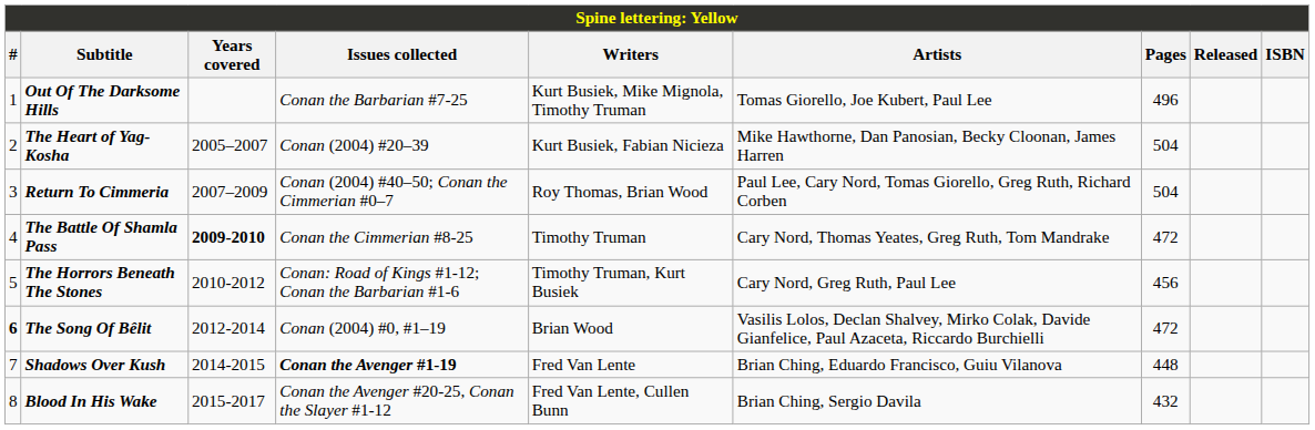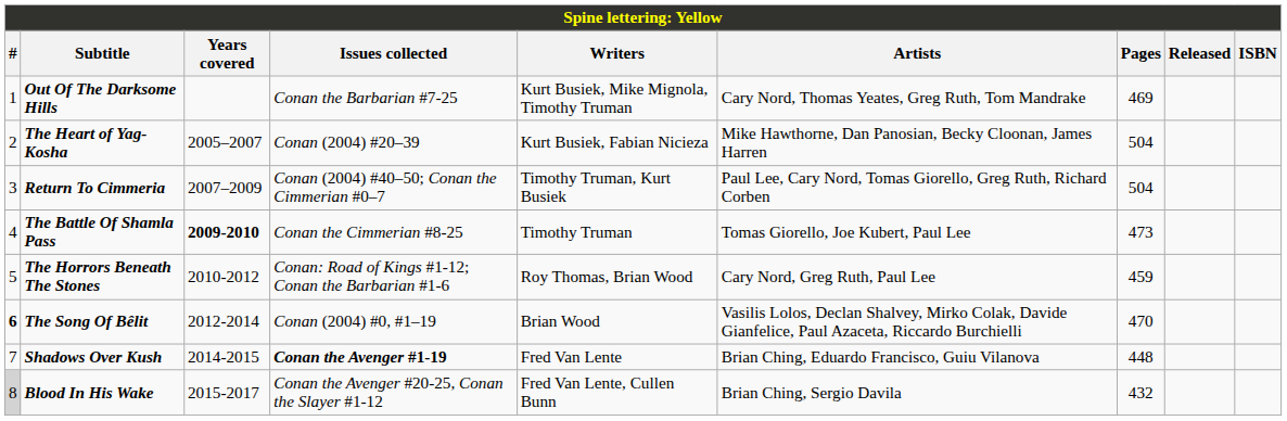Out Of The Darksome Hills | Artists: Tomas Giorello, Joe Kubert, Paul Lee -> Cary Nord, Thomas Yeates, Greg Ruth, Tom Mandrake
Out Of The Darksome Hills | Pages: 496 -> 469
Return To Cimmeria | Writers: Roy Thomas, Brian Wood -> Timothy Truman, Kurt Busiek
The Battle Of Shamla Pass | Artists: Cary Nord, Thomas Yeates, Greg Ruth, Tom Mandrake -> Tomas Giorello, Joe Kubert, Paul Lee
The Battle Of Shamla Pass | Pages: 472 -> 473
The Horrors Beneath The Stones | Writers: Timothy Truman, Kurt Busiek -> Roy Thomas, Brian Wood
The Horrors Beneath The Stones | Pages: 456 -> 459
The Song Of Bêlit | Pages: 472 -> 470
Blood In His Wake | #: no background -> lightgrey background
